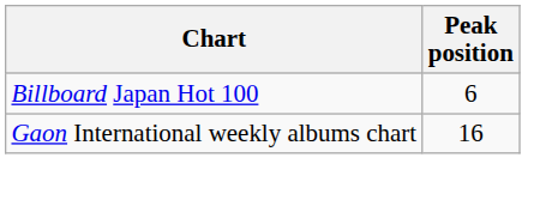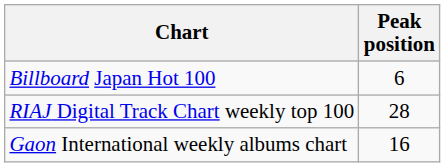+ row: RIAJ Digital Track Chart weekly top 100 | 28
